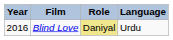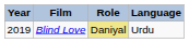Blind Love | Year: 2016 -> 2019
